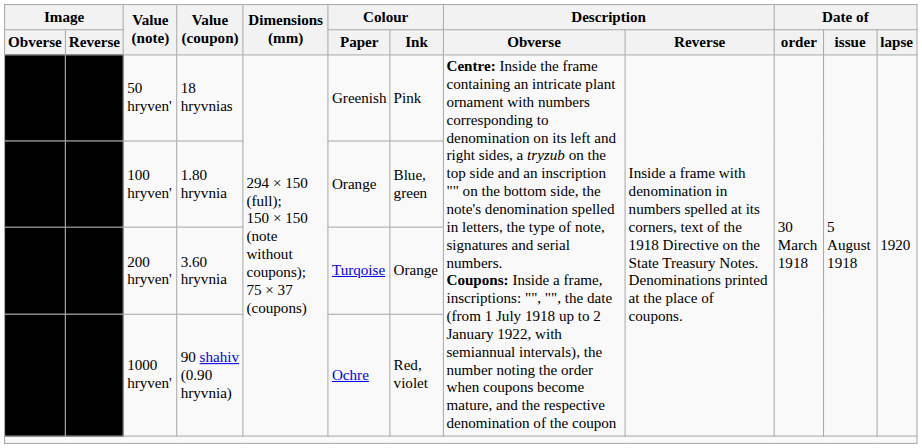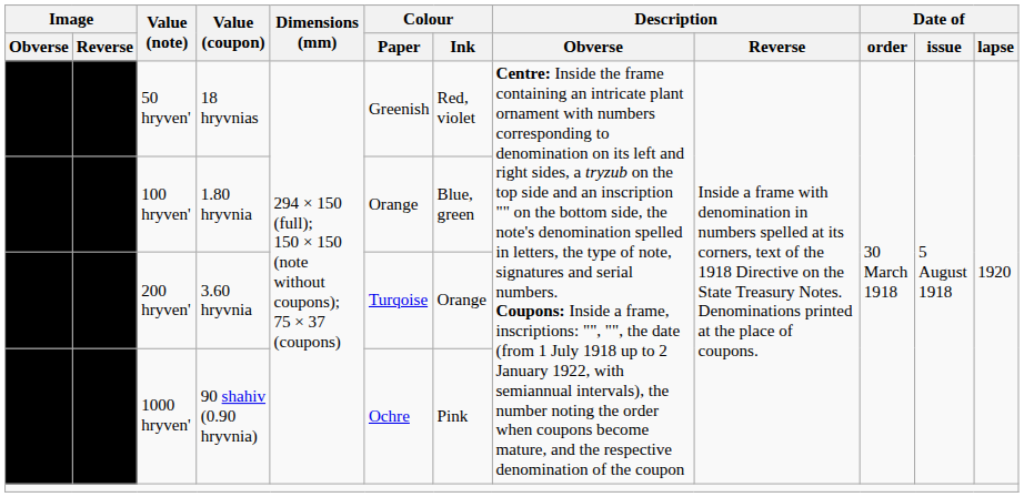50 hryven' | Colour / Ink: Pink -> Red, violet
1000 hryven' | Colour / Ink: Red, violet -> Pink
